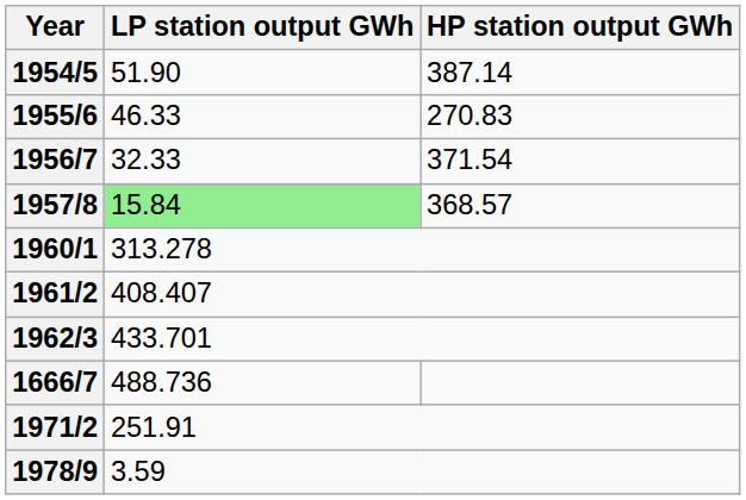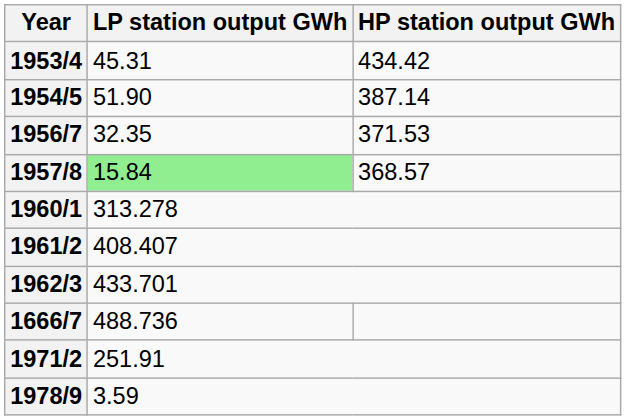+ row: 1953/4 | 45.31 | 434.42
- row: 1955/6 | 46.33 | 270.83
1956/7 | LP station output GWh: 32.33 -> 32.35
1956/7 | HP station output GWh: 371.54 -> 371.53
